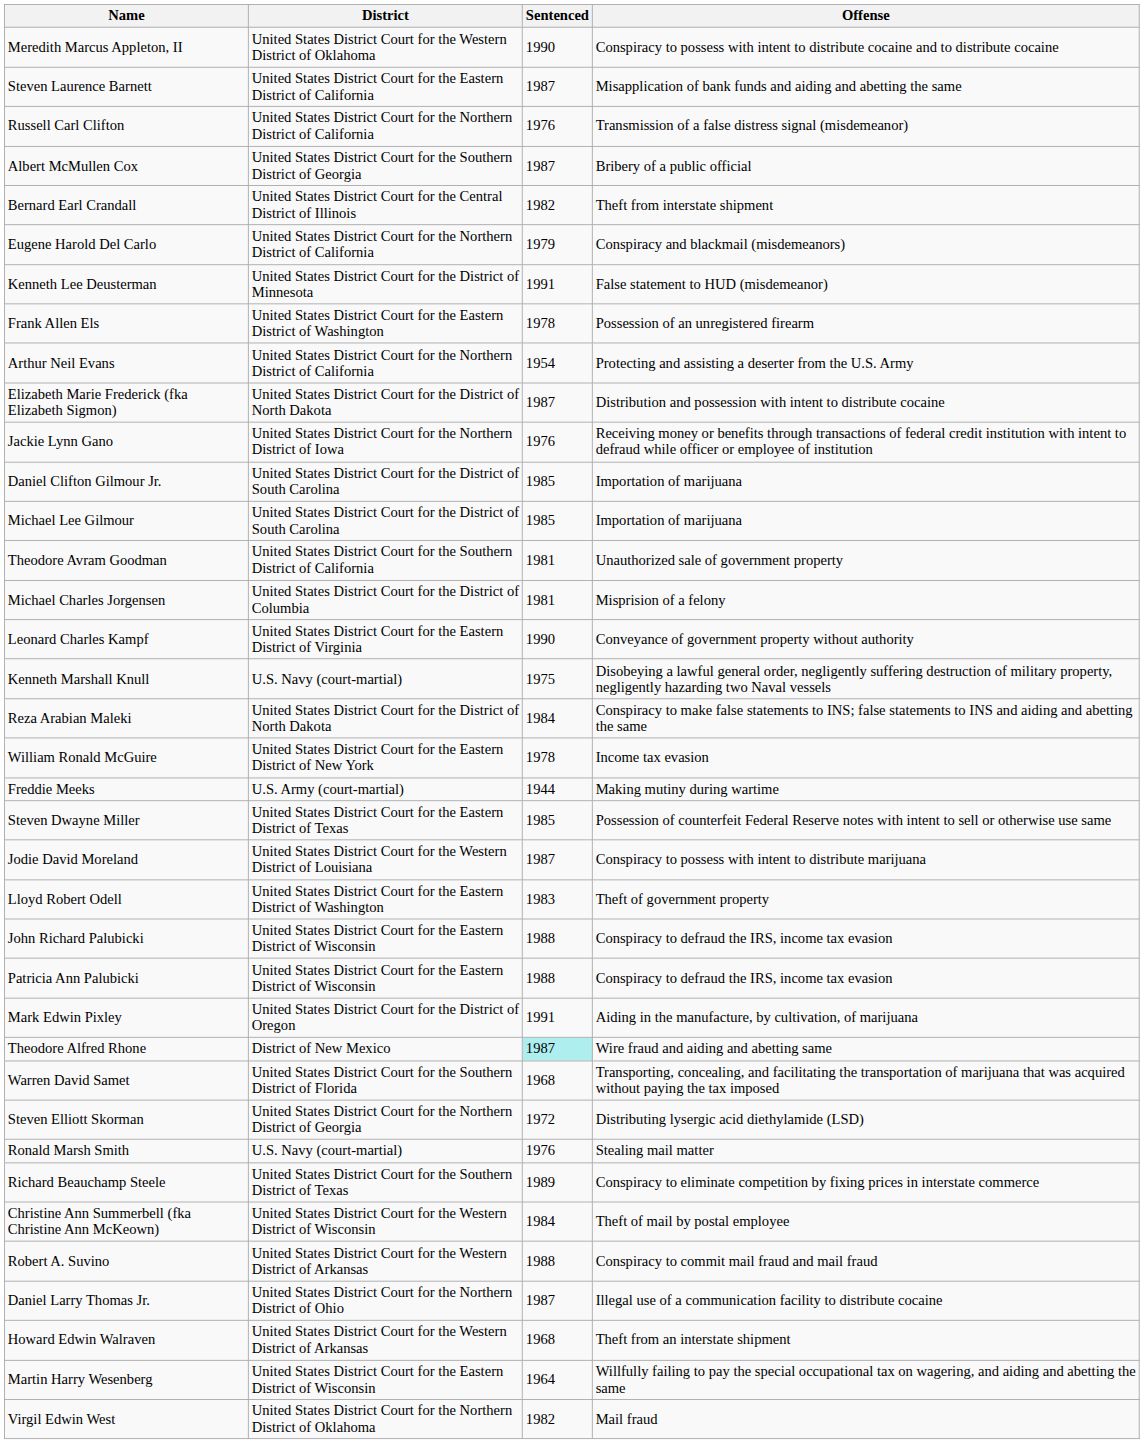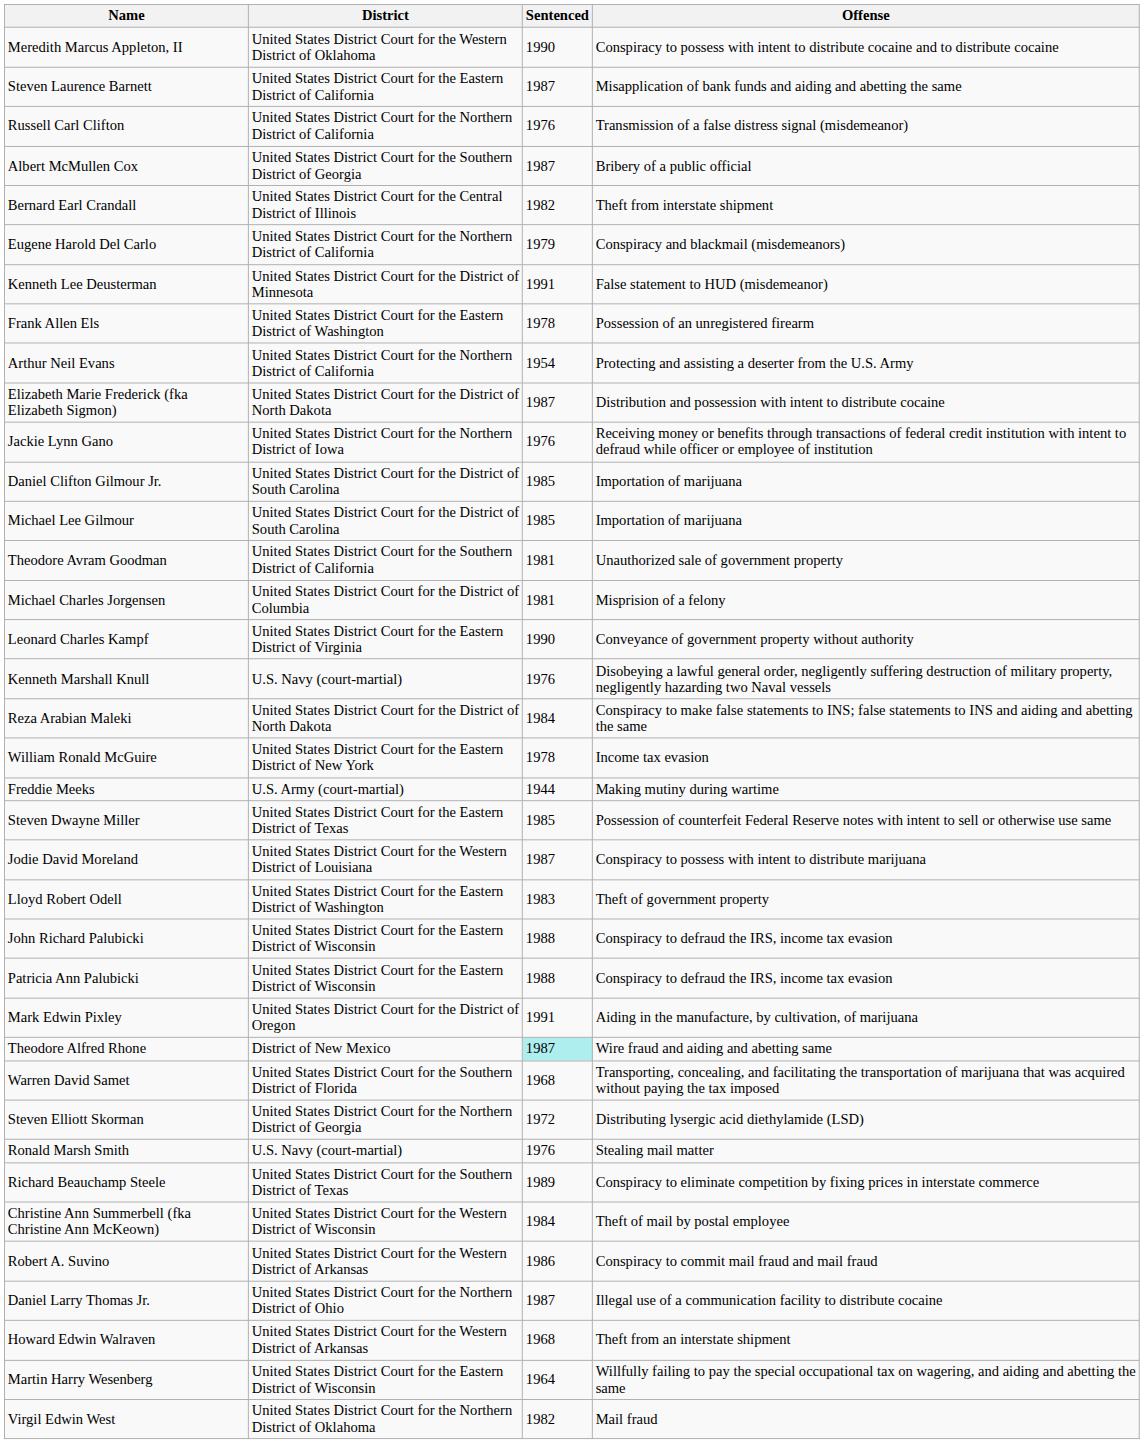Kenneth Marshall Knull | Sentenced: 1975 -> 1976
Robert A. Suvino | Sentenced: 1988 -> 1986
